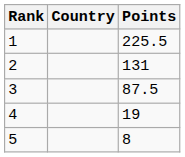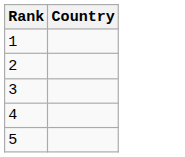- column: Points | 225.5 | 131 | 87.5 | 19 | 8
